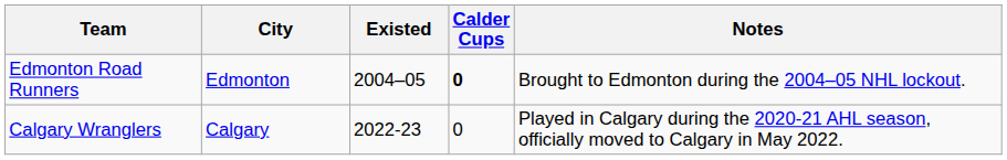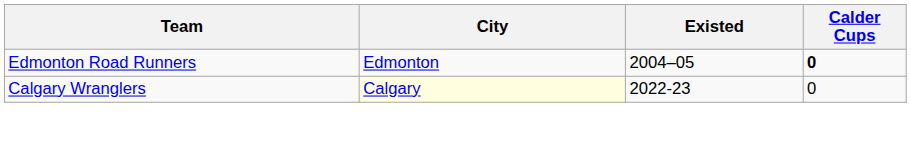- column: Notes | Brought to Edmonton during the 2004–05 NHL lockout. | Played in Calgary during the 2020-21 AHL season, officially moved to Calgary in May 2022.
Calgary Wranglers | City: no background -> lightyellow background
